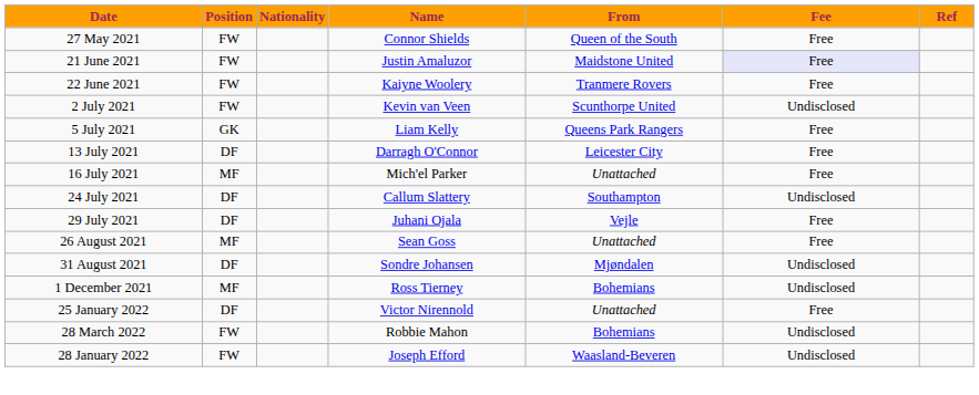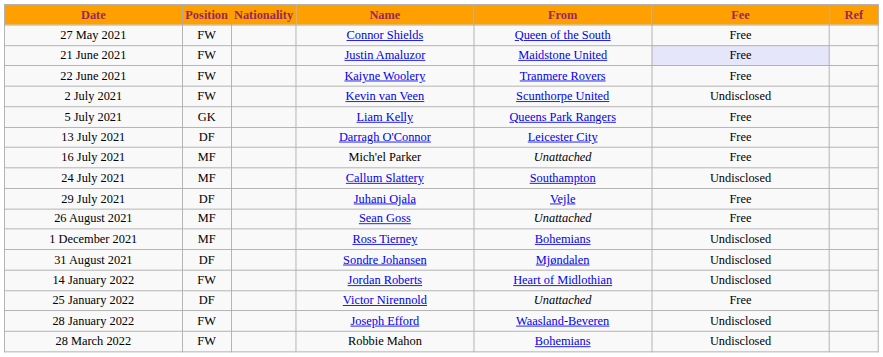24 July 2021 | Position: DF -> MF
rows swapped: 31 August 2021 <-> 1 December 2021
+ row: 14 January 2022 | FW | Jordan Roberts | Heart of Midlothian | Undisclosed
rows swapped: 28 January 2022 <-> 28 March 2022
